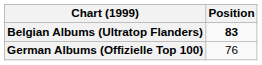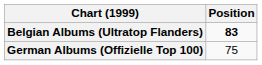German Albums (Offizielle Top 100) | Position: 76 -> 75
